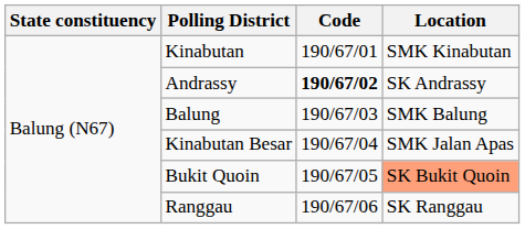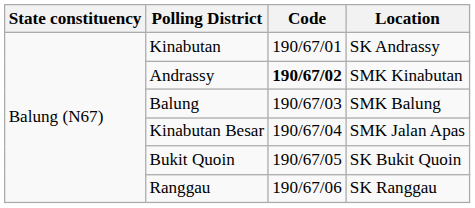Kinabutan | Location: SMK Kinabutan -> SK Andrassy
Andrassy | Location: SK Andrassy -> SMK Kinabutan
Bukit Quoin | Location: lightsalmon background -> no background
